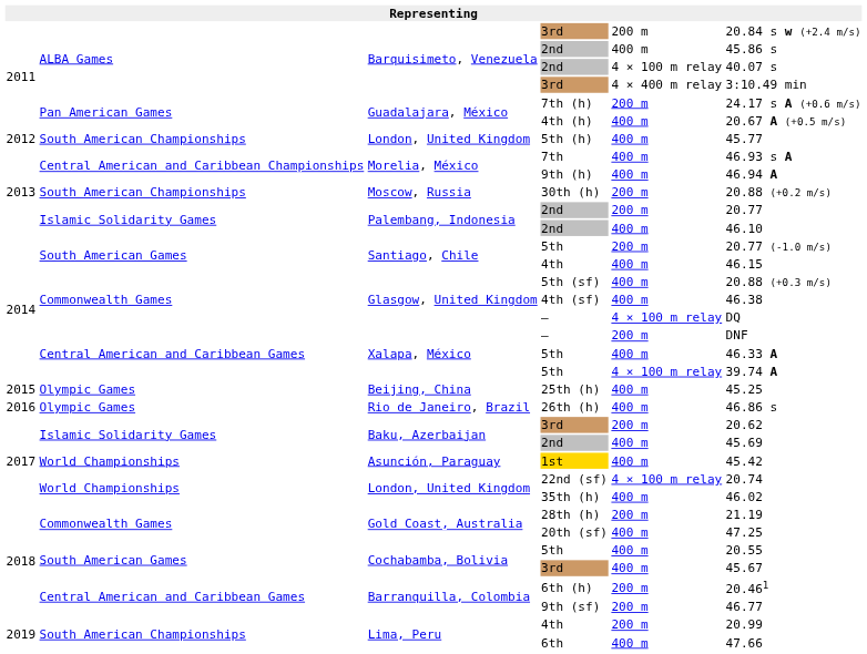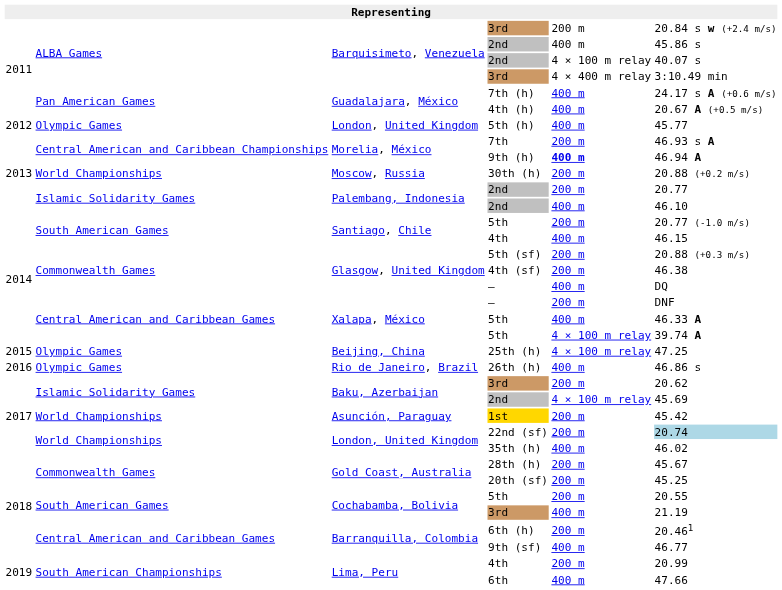7th (h) | column 5: 200 m -> 400 m
5th (h) | column 2: South American Championships -> Olympic Games
7th | column 5: 400 m -> 200 m
9th (h) | column 5: normal -> bold
30th (h) | column 2: South American Championships -> World Championships
5th (sf) | column 5: 400 m -> 200 m
4th (sf) | column 5: 400 m -> 200 m
Glasgow, United Kingdom / — | column 5: 4 × 100 m relay -> 400 m
25th (h) | column 5: 400 m -> 4 × 100 m relay
25th (h) | column 6: 45.25 -> 47.25
Baku, Azerbaijan / 2nd | column 5: 400 m -> 4 × 100 m relay
1st | column 5: 400 m -> 200 m
22nd (sf) | column 5: 4 × 100 m relay -> 200 m
22nd (sf) | column 6: no background -> lightblue background
28th (h) | column 6: 21.19 -> 45.67
20th (sf) | column 5: 400 m -> 200 m
20th (sf) | column 6: 47.25 -> 45.25
Cochabamba, Bolivia / 5th | column 5: 400 m -> 200 m
Cochabamba, Bolivia / 3rd | column 6: 45.67 -> 21.19
9th (sf) | column 5: 200 m -> 400 m
